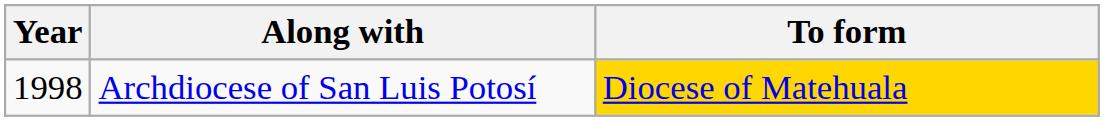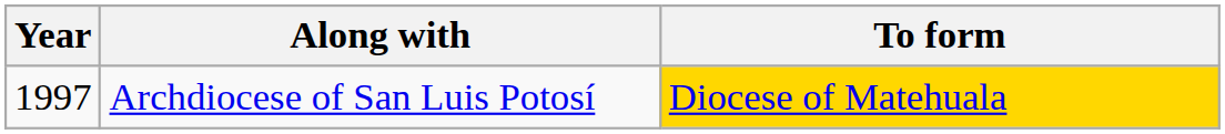Archdiocese of San Luis Potosí | Year: 1998 -> 1997
